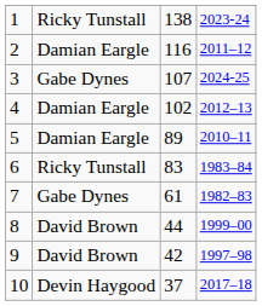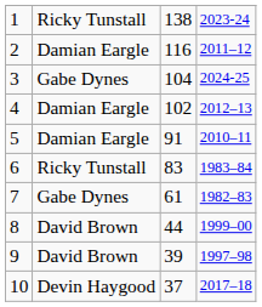3 | column 3: 107 -> 104
5 | column 3: 89 -> 91
9 | column 3: 42 -> 39
